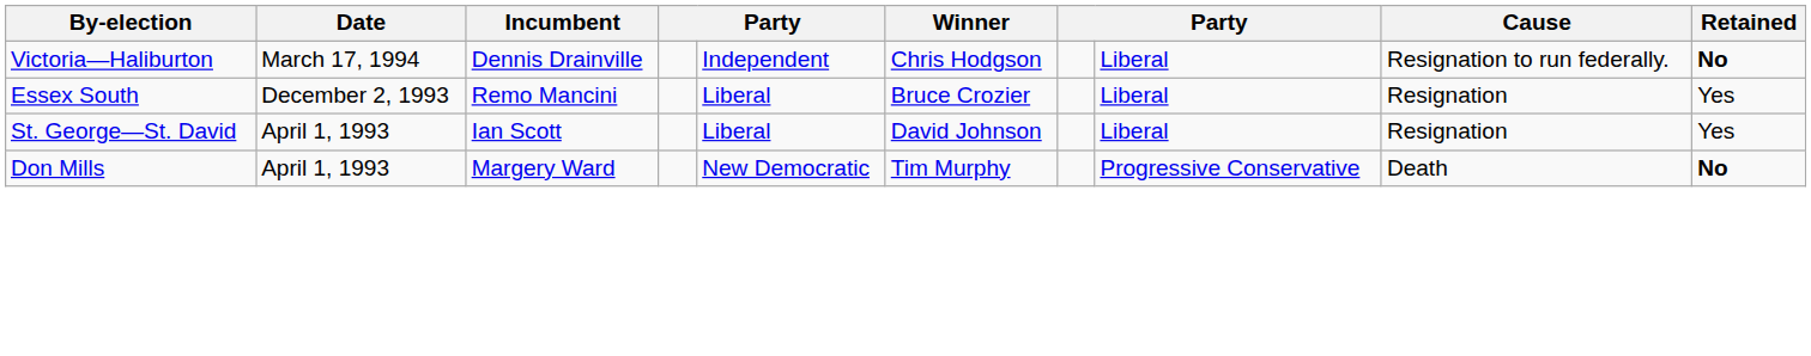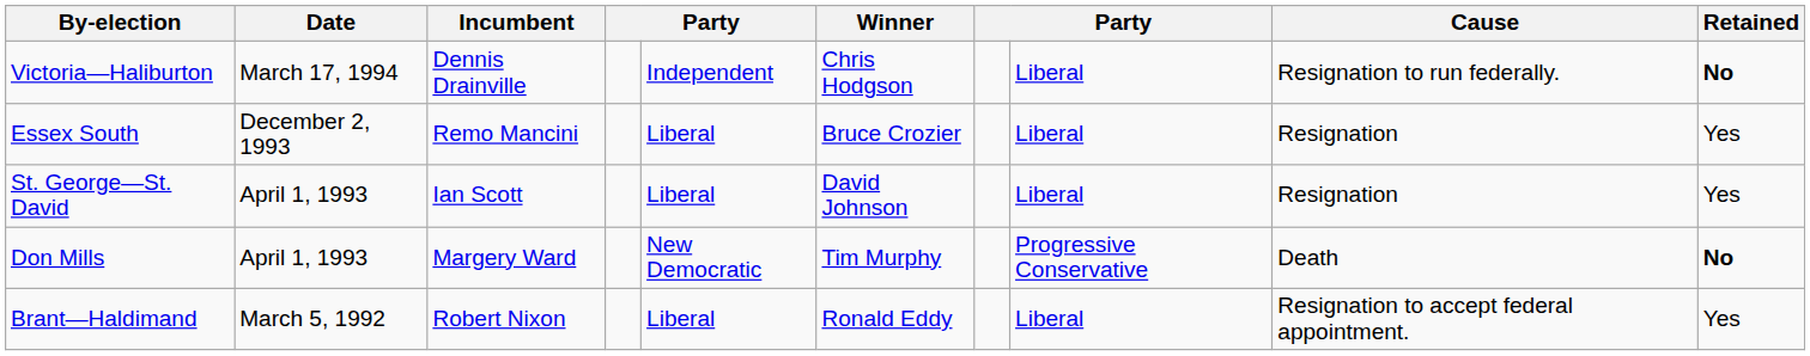+ row: Brant—Haldimand | March 5, 1992 | Robert Nixon | Liberal | Ronald Eddy | Liberal | Resignation to accept federal appointment. | Yes
